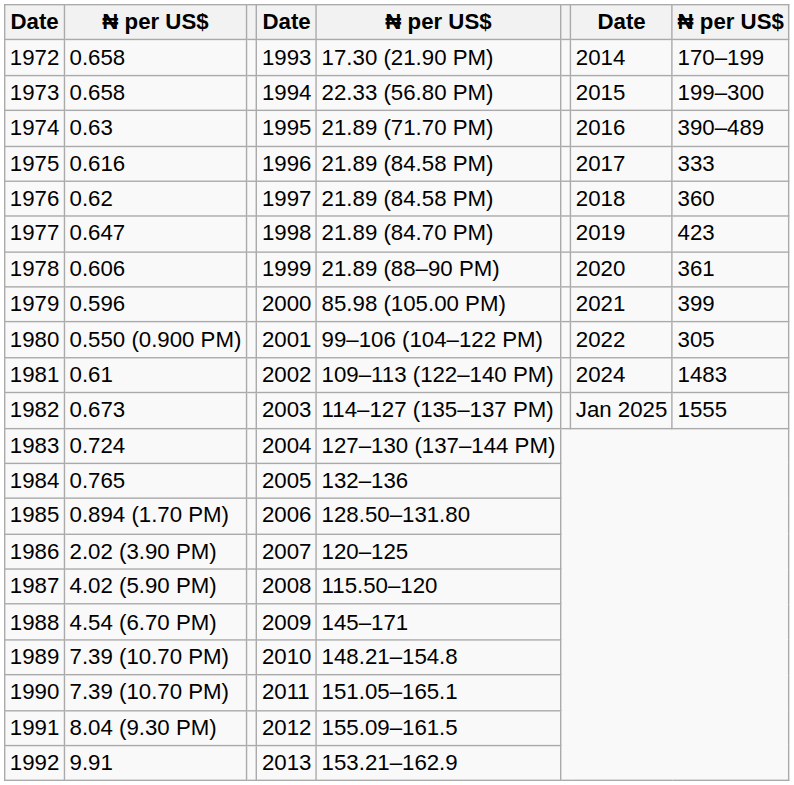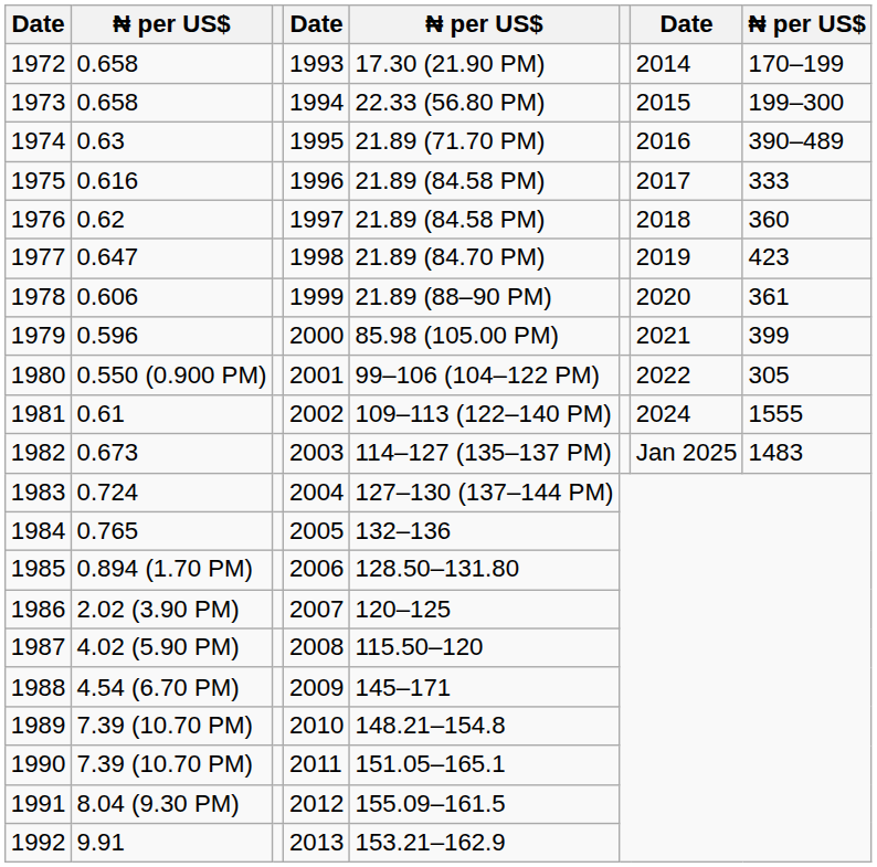1981 | column 8: 1483 -> 1555
1982 | column 8: 1555 -> 1483
